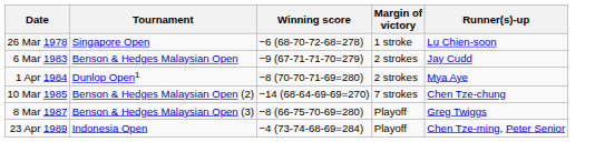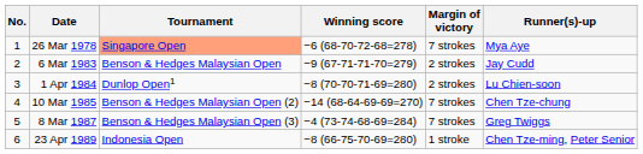+ column: No. | 1 | 2 | 3 | 4 | 5 | 6
26 Mar 1978 | Tournament: no background -> lightsalmon background
26 Mar 1978 | Margin of victory: 1 stroke -> 7 strokes
26 Mar 1978 | Runner(s)-up: Lu Chien-soon -> Mya Aye
1 Apr 1984 | Runner(s)-up: Mya Aye -> Lu Chien-soon
8 Mar 1987 | Winning score: −8 (66-75-70-69=280) -> −4 (73-74-68-69=284)
8 Mar 1987 | Margin of victory: Playoff -> 7 strokes
23 Apr 1989 | Winning score: −4 (73-74-68-69=284) -> −8 (66-75-70-69=280)
23 Apr 1989 | Margin of victory: Playoff -> 1 stroke
